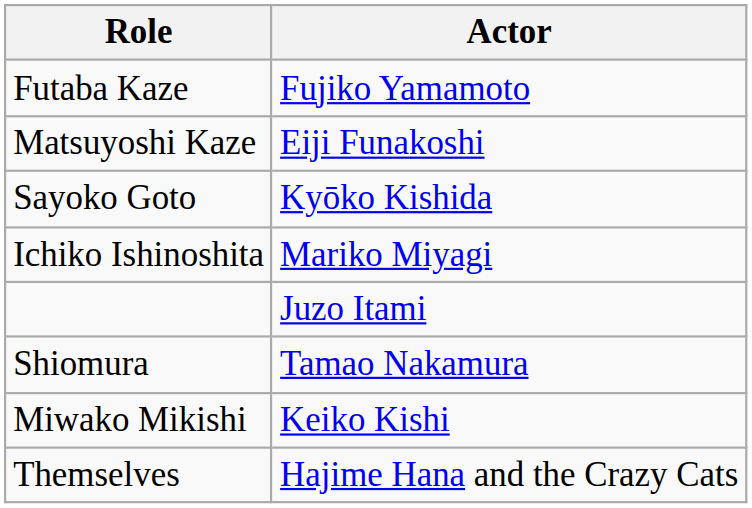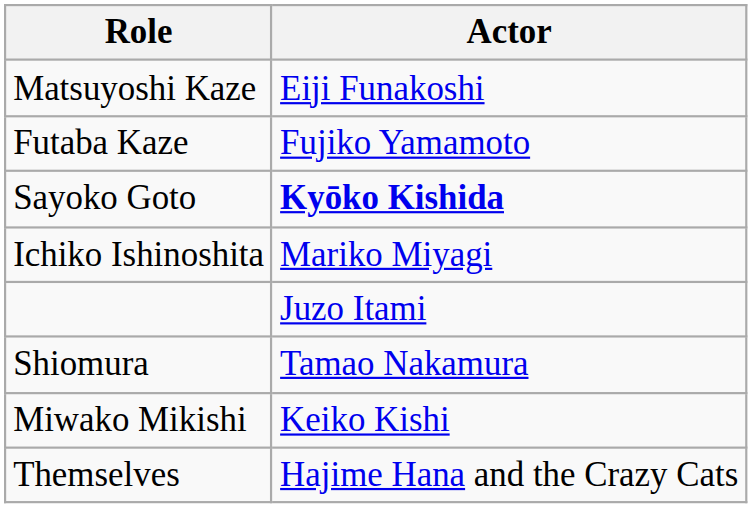rows swapped: Futaba Kaze <-> Matsuyoshi Kaze
Sayoko Goto | Actor: normal -> bold
